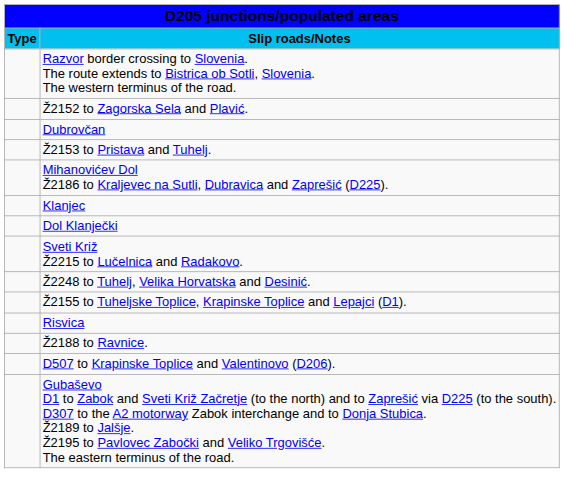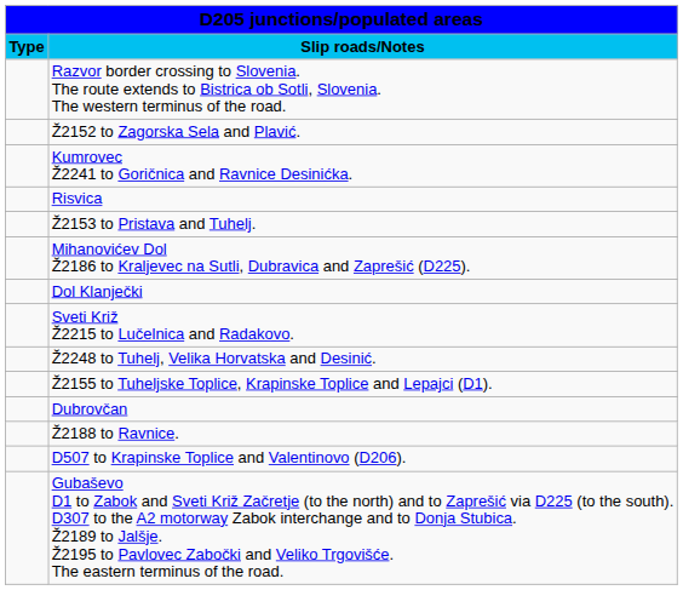+ row: Kumrovec Ž2241 to Goričnica and Ravnice Desinićka.
rows swapped: Risvica <-> Dubrovčan
- row: Klanjec
